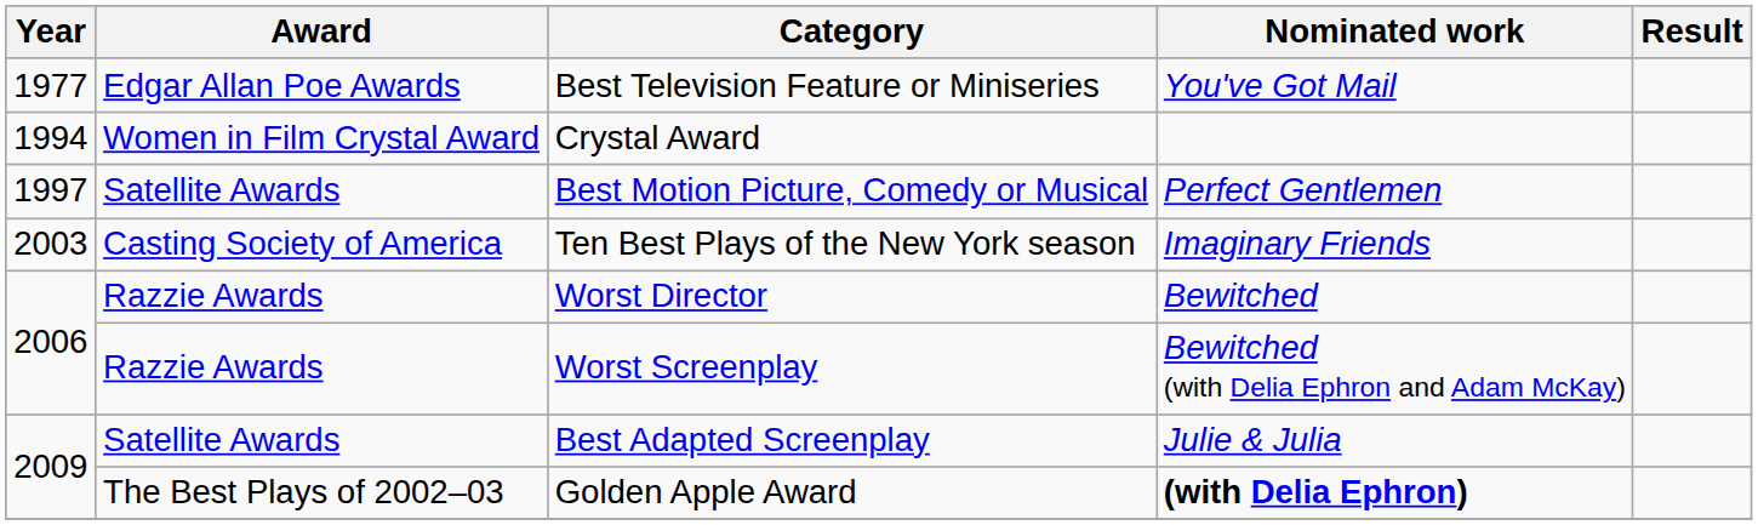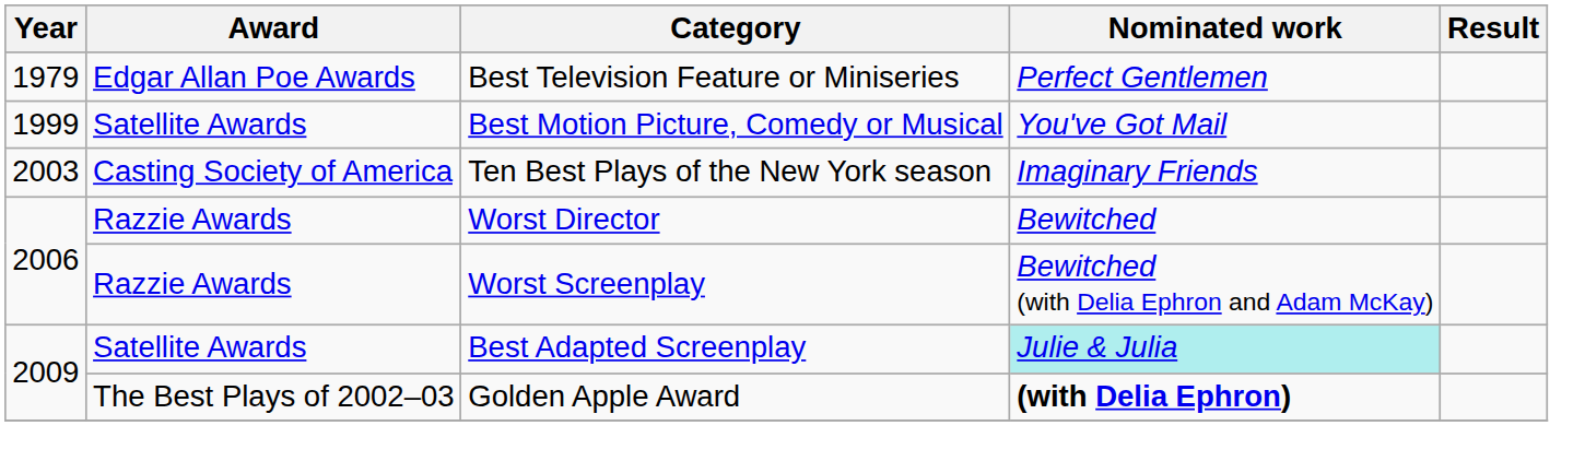Best Television Feature or Miniseries | Year: 1977 -> 1979
Best Television Feature or Miniseries | Nominated work: You've Got Mail -> Perfect Gentlemen
- row: 1994 | Women in Film Crystal Award | Crystal Award
Best Motion Picture, Comedy or Musical | Year: 1997 -> 1999
Best Motion Picture, Comedy or Musical | Nominated work: Perfect Gentlemen -> You've Got Mail
Best Adapted Screenplay | Nominated work: no background -> paleturquoise background
